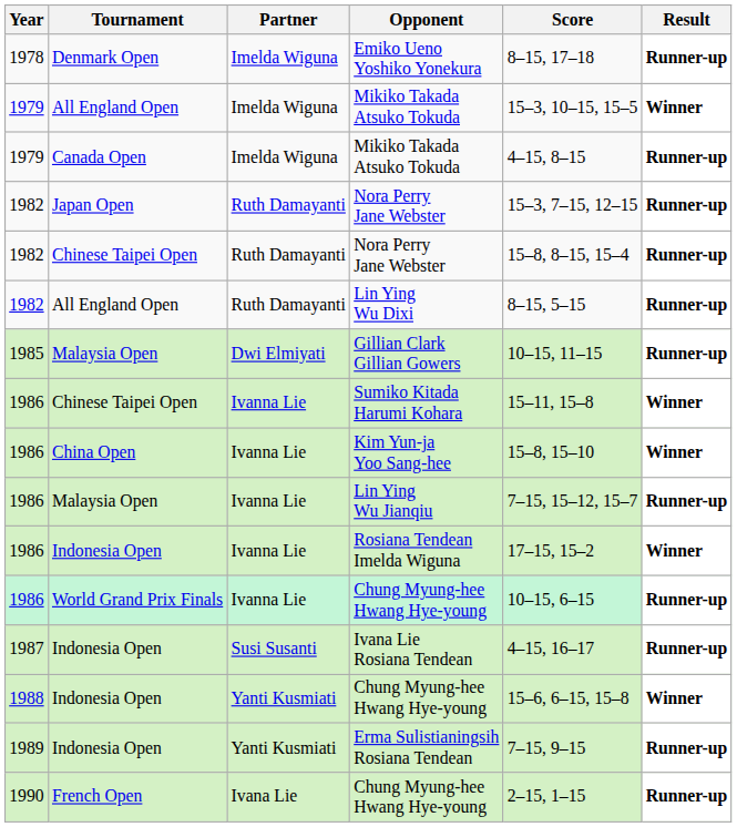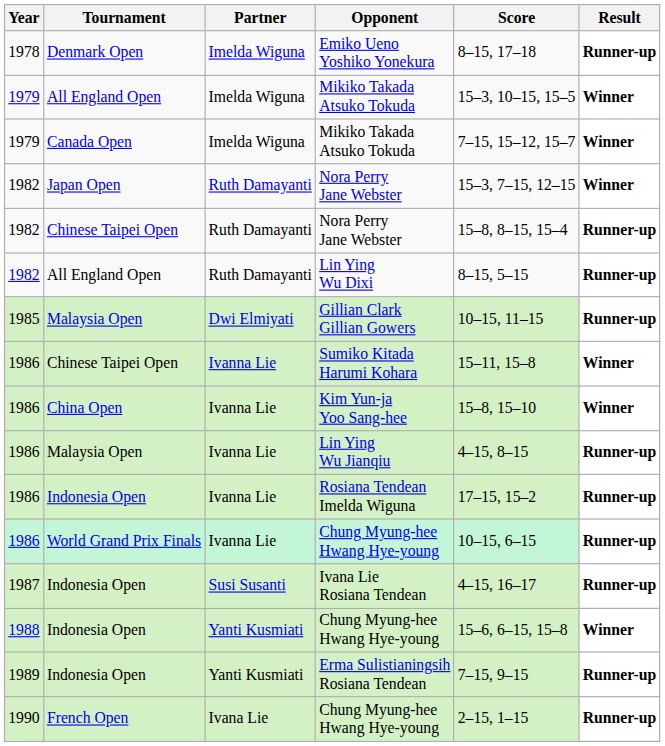Canada Open / Mikiko Takada Atsuko Tokuda | Score: 4–15, 8–15 -> 7–15, 15–12, 15–7
Canada Open / Mikiko Takada Atsuko Tokuda | Result: Runner-up -> Winner
Japan Open / Nora Perry Jane Webster | Result: Runner-up -> Winner
Lin Ying Wu Jianqiu | Score: 7–15, 15–12, 15–7 -> 4–15, 8–15
Rosiana Tendean Imelda Wiguna | Result: Winner -> Runner-up
